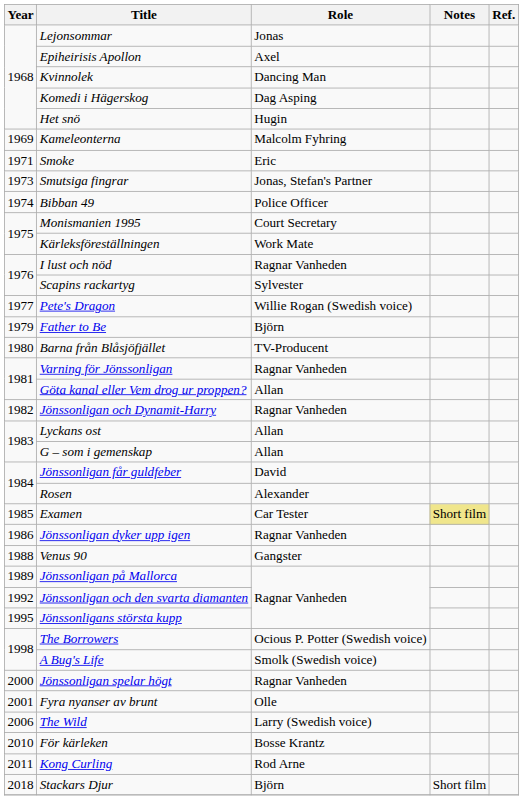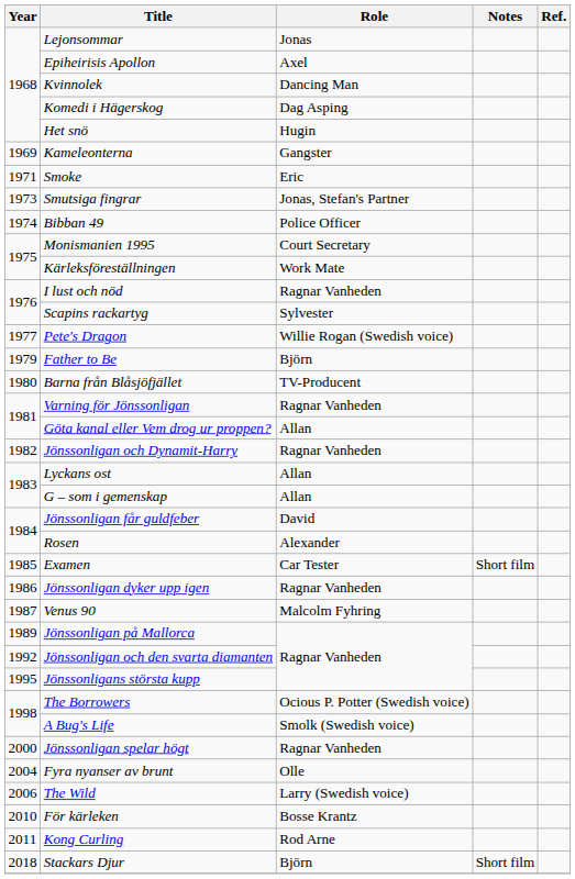Kameleonterna | Role: Malcolm Fyhring -> Gangster
Examen | Notes: khaki background -> no background
Venus 90 | Year: 1988 -> 1987
Venus 90 | Role: Gangster -> Malcolm Fyhring
Fyra nyanser av brunt | Year: 2001 -> 2004
